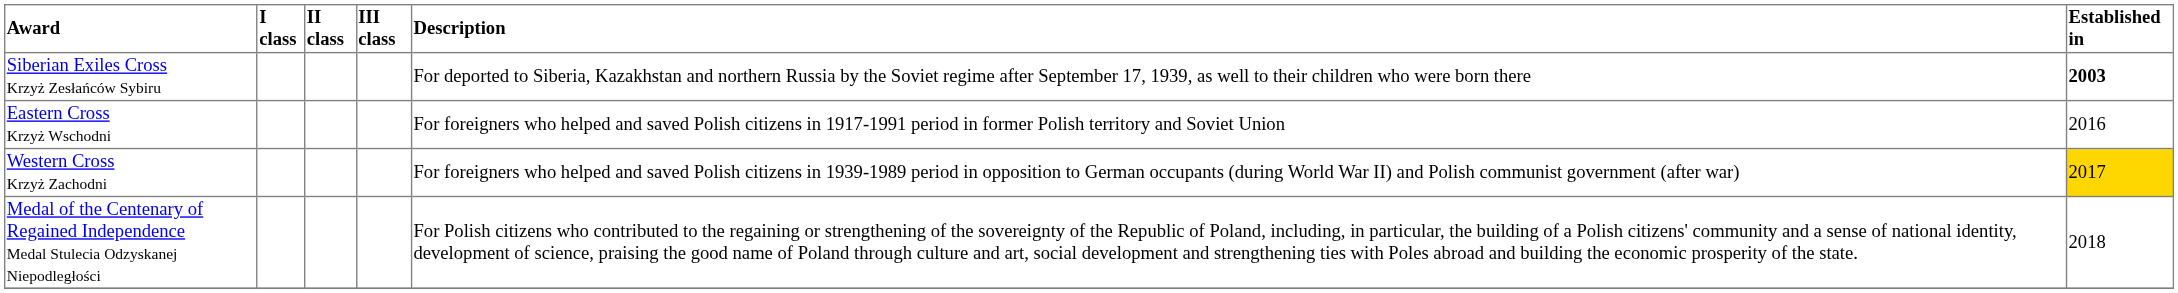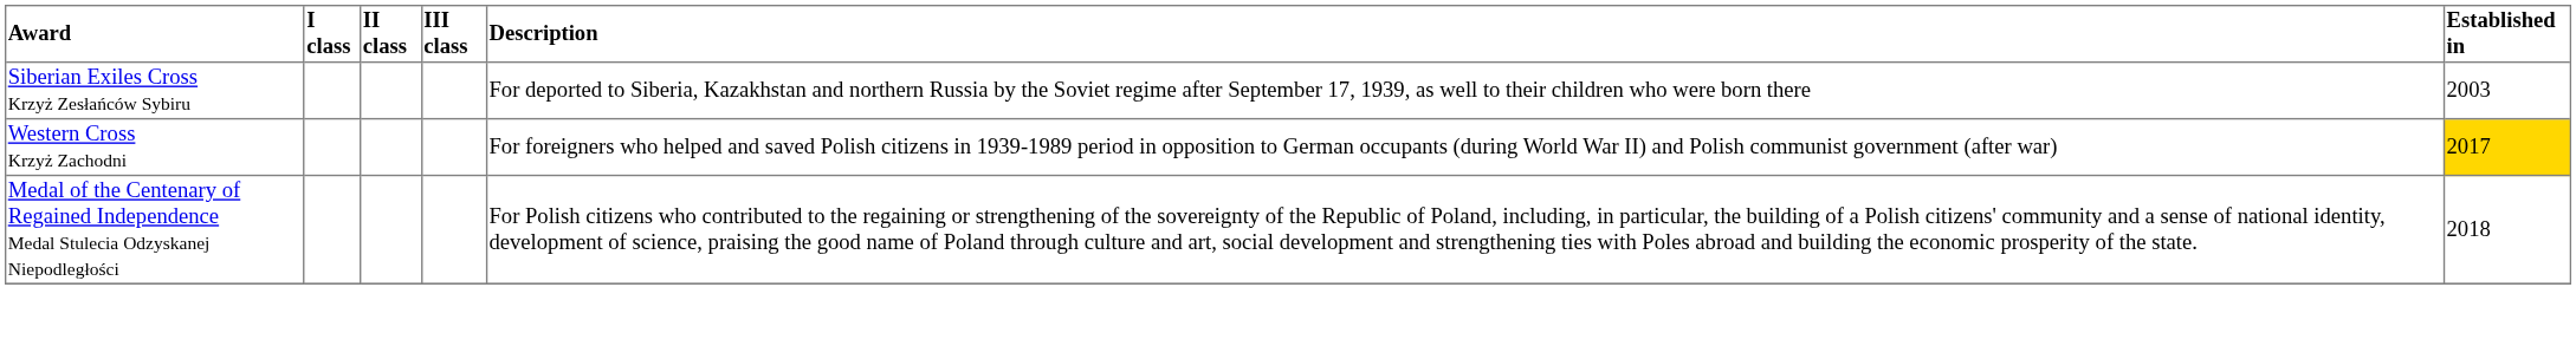Siberian Exiles Cross Krzyż Zesłańców Sybiru | Established in: bold -> normal
- row: Eastern Cross Krzyż Wschodni | For foreigners who helped and saved Polish citizens in 1917-1991 period in former Polish territory and Soviet Union | 2016
